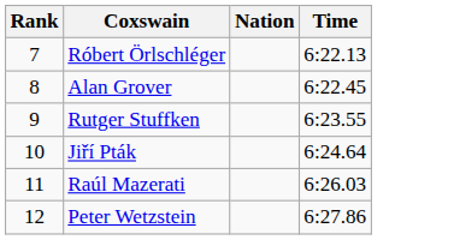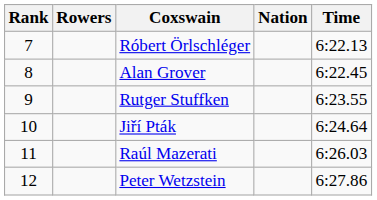+ column: Rowers
